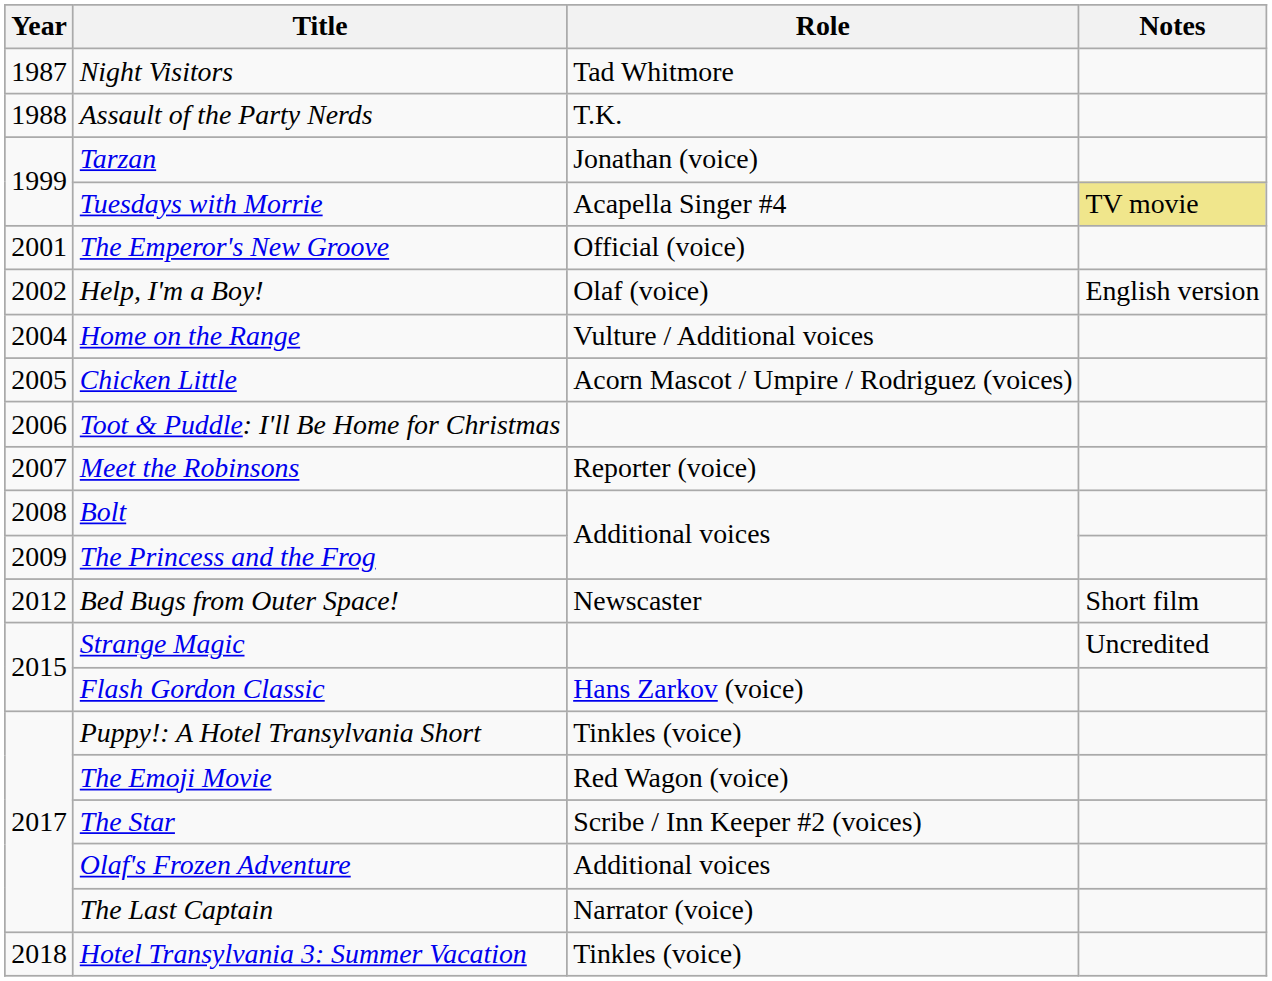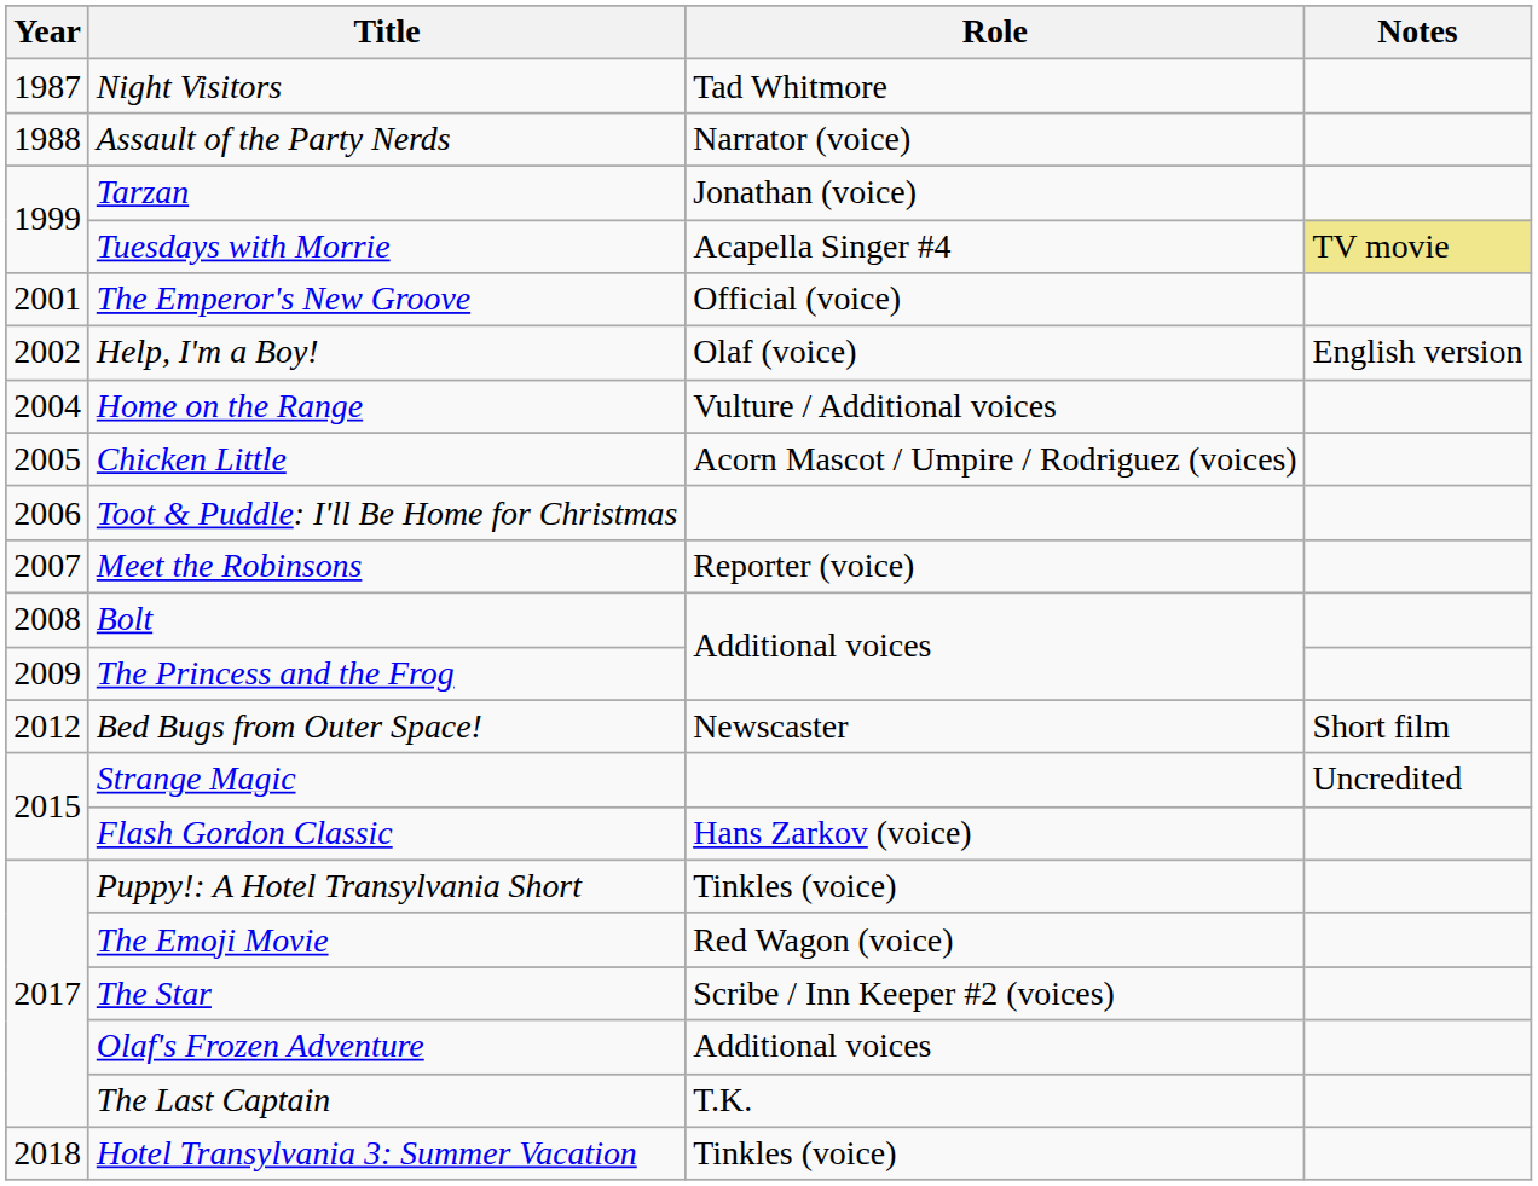Assault of the Party Nerds | Role: T.K. -> Narrator (voice)
The Last Captain | Role: Narrator (voice) -> T.K.
